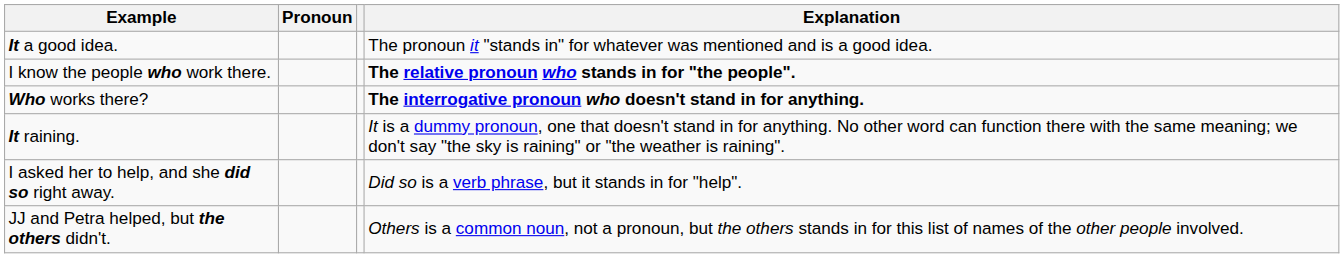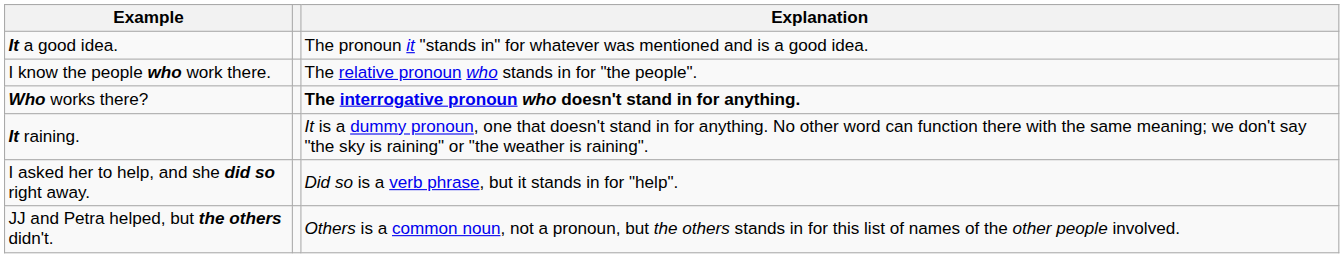- column: Pronoun
I know the people who work there. | Explanation: bold -> normal
